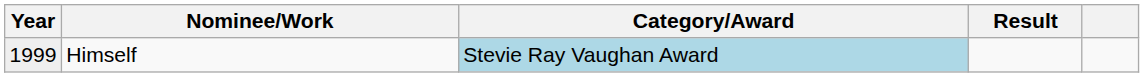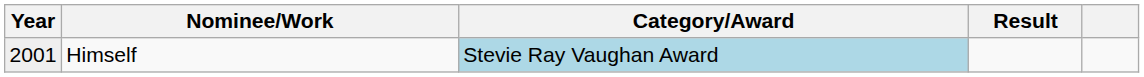Himself | Year: 1999 -> 2001
